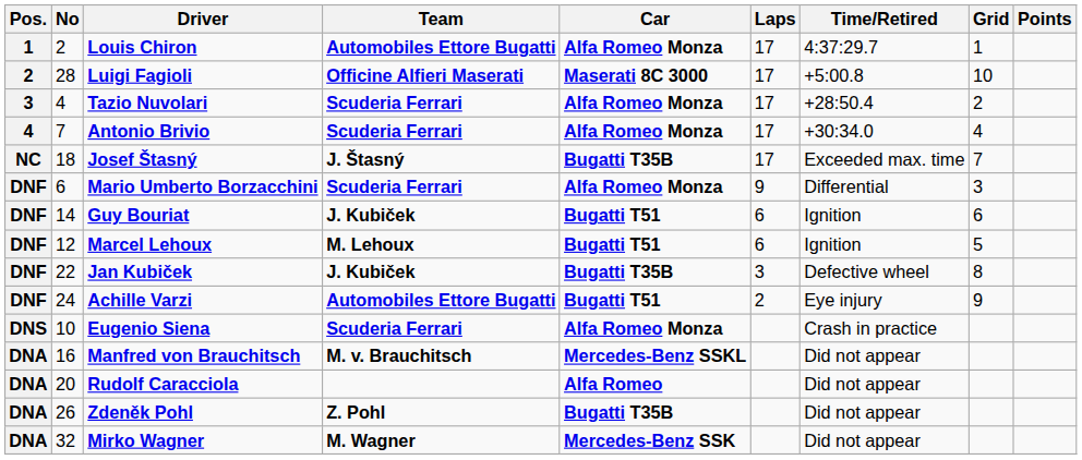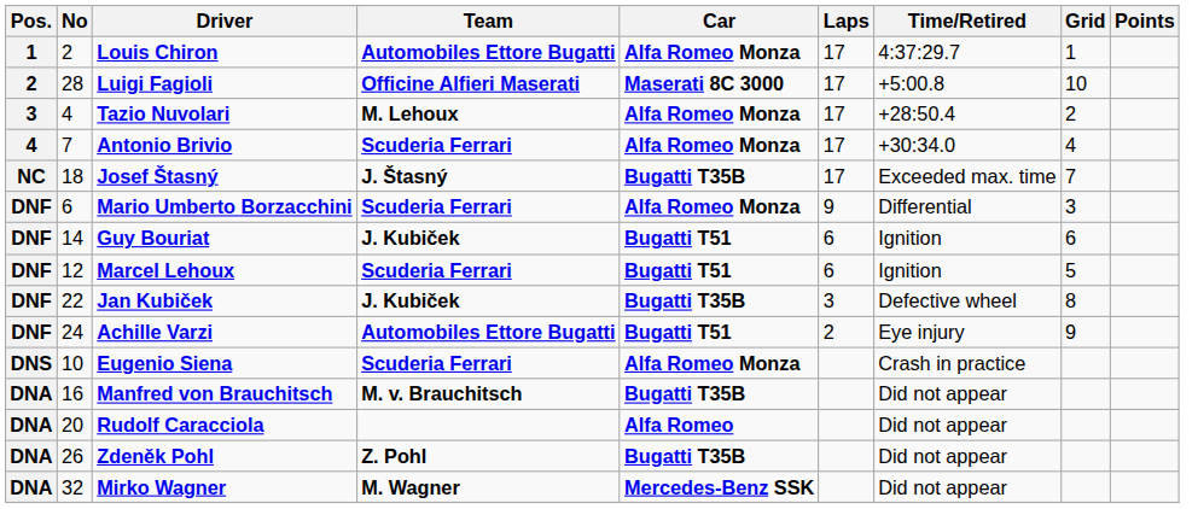Tazio Nuvolari | Team: Scuderia Ferrari -> M. Lehoux
Marcel Lehoux | Team: M. Lehoux -> Scuderia Ferrari
Manfred von Brauchitsch | Car: Mercedes-Benz SSKL -> Bugatti T35B
